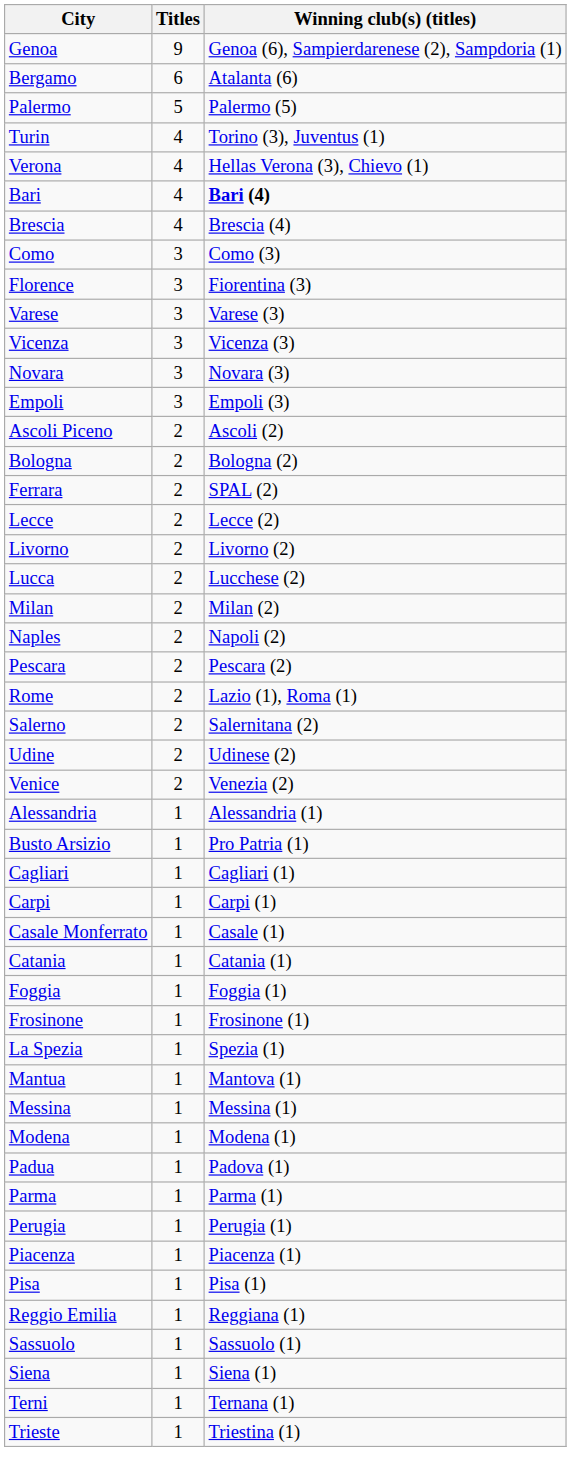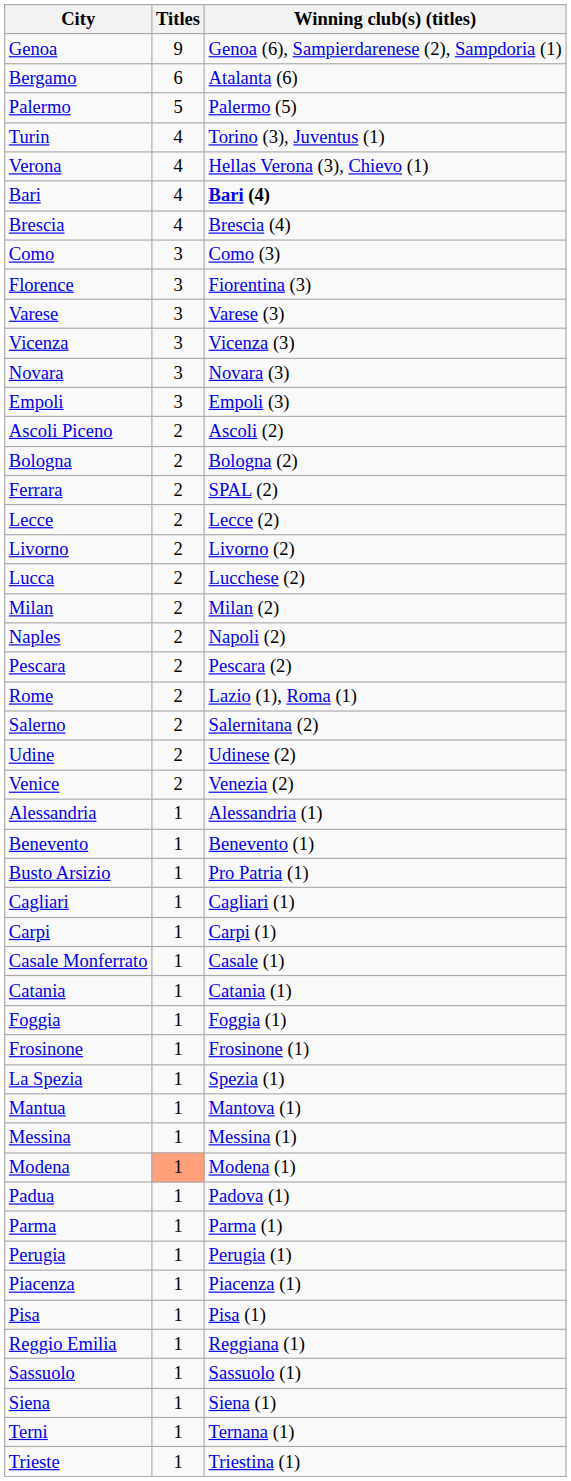+ row: Benevento | 1 | Benevento (1)
Modena | Titles: no background -> lightsalmon background
